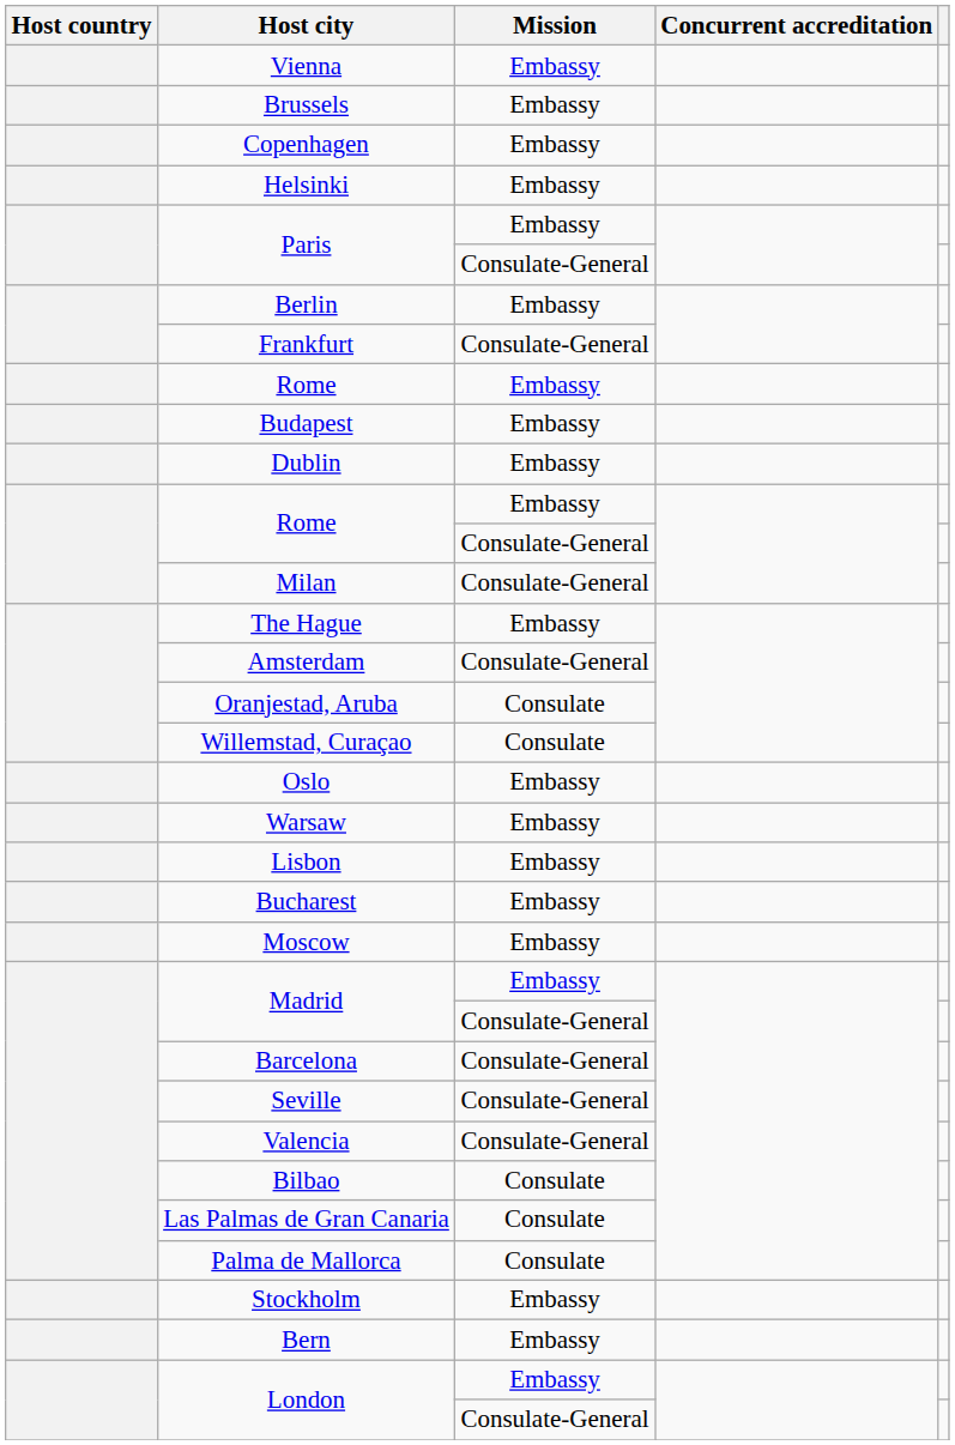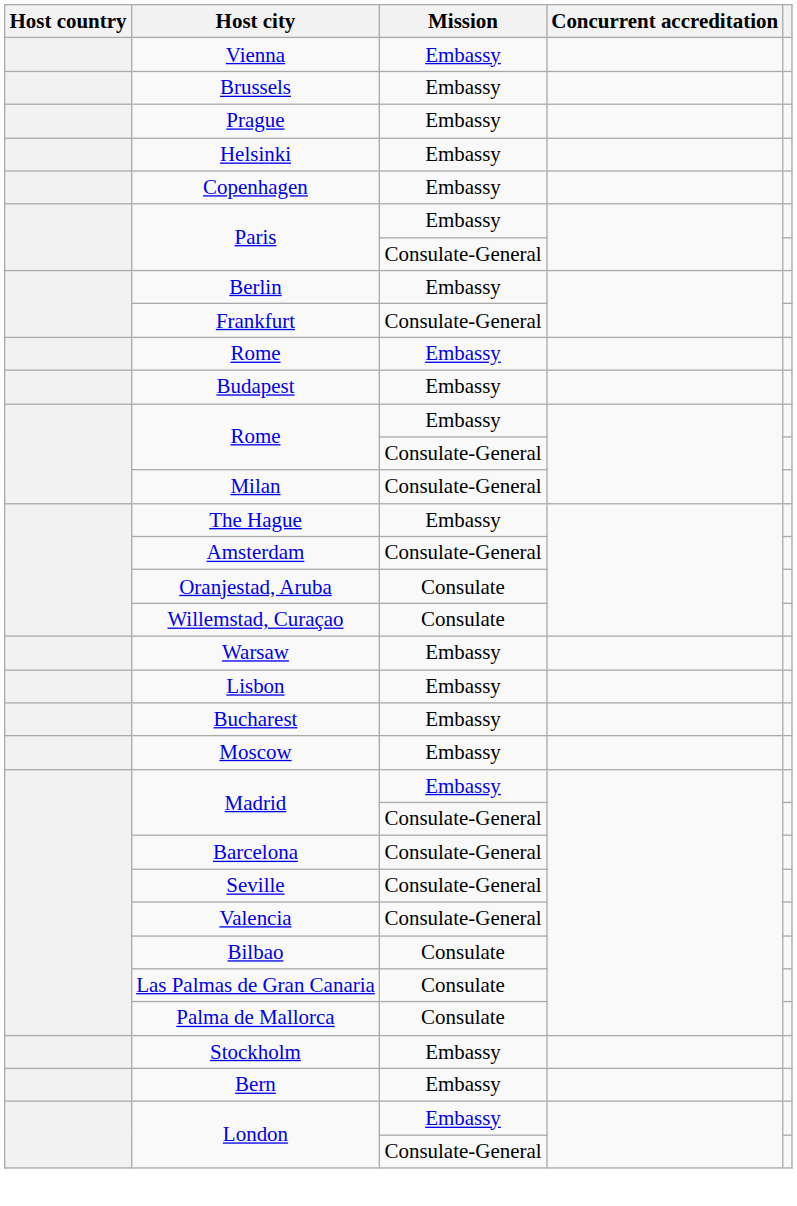+ row: Prague | Embassy
rows swapped: Copenhagen <-> Helsinki
- row: Dublin | Embassy
- row: Oslo | Embassy
